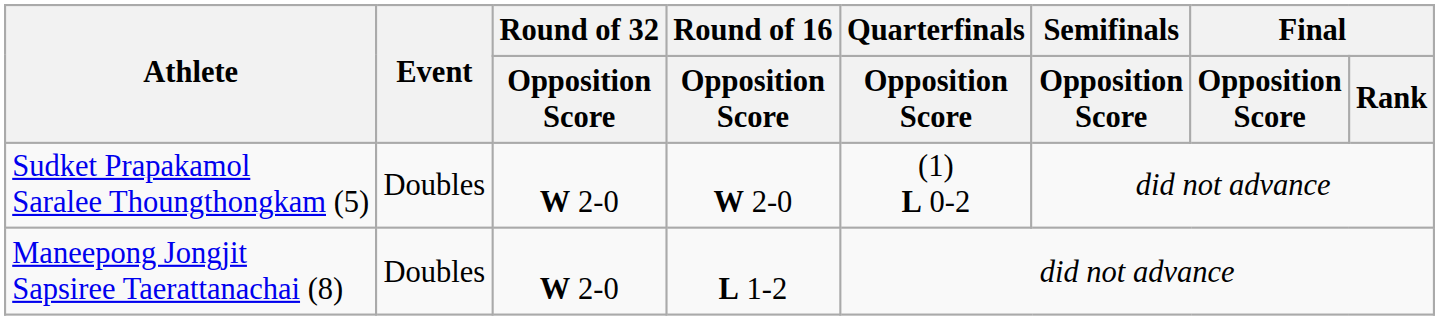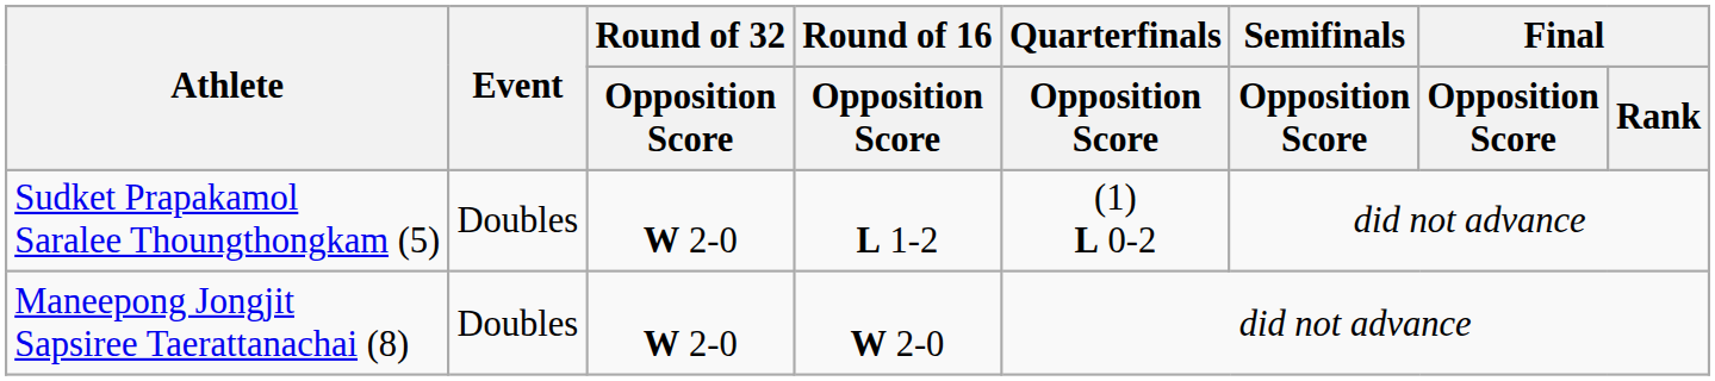Sudket Prapakamol Saralee Thoungthongkam (5) | Round of 16 / Opposition Score: W 2-0 -> L 1-2
Maneepong Jongjit Sapsiree Taerattanachai (8) | Round of 16 / Opposition Score: L 1-2 -> W 2-0
